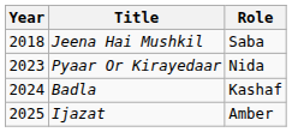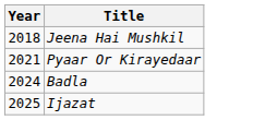- column: Role | Saba | Nida | Kashaf | Amber
Pyaar Or Kirayedaar | Year: 2023 -> 2021
